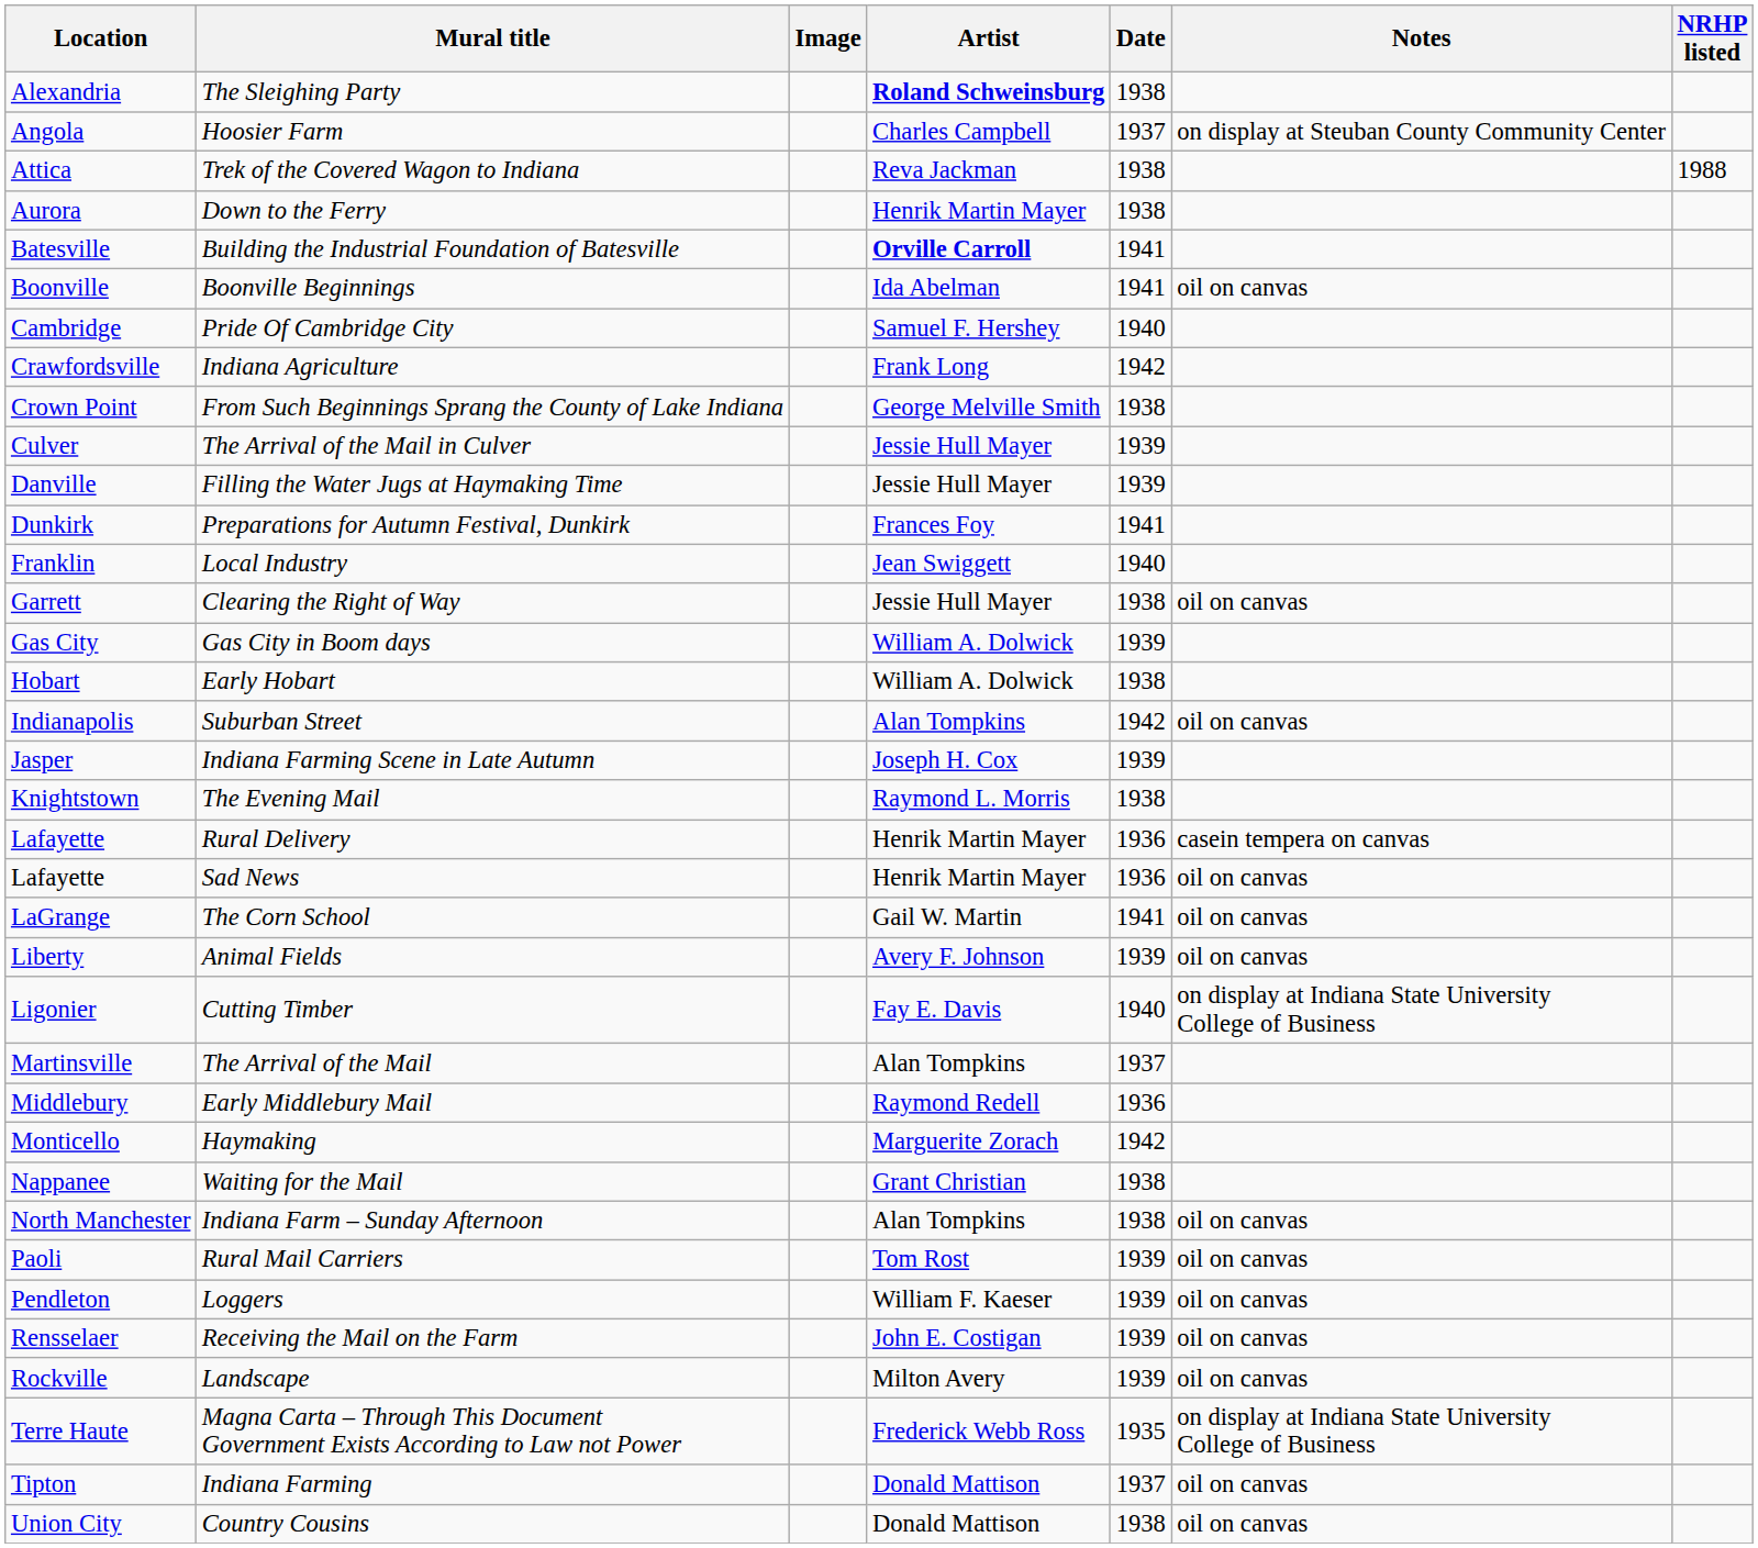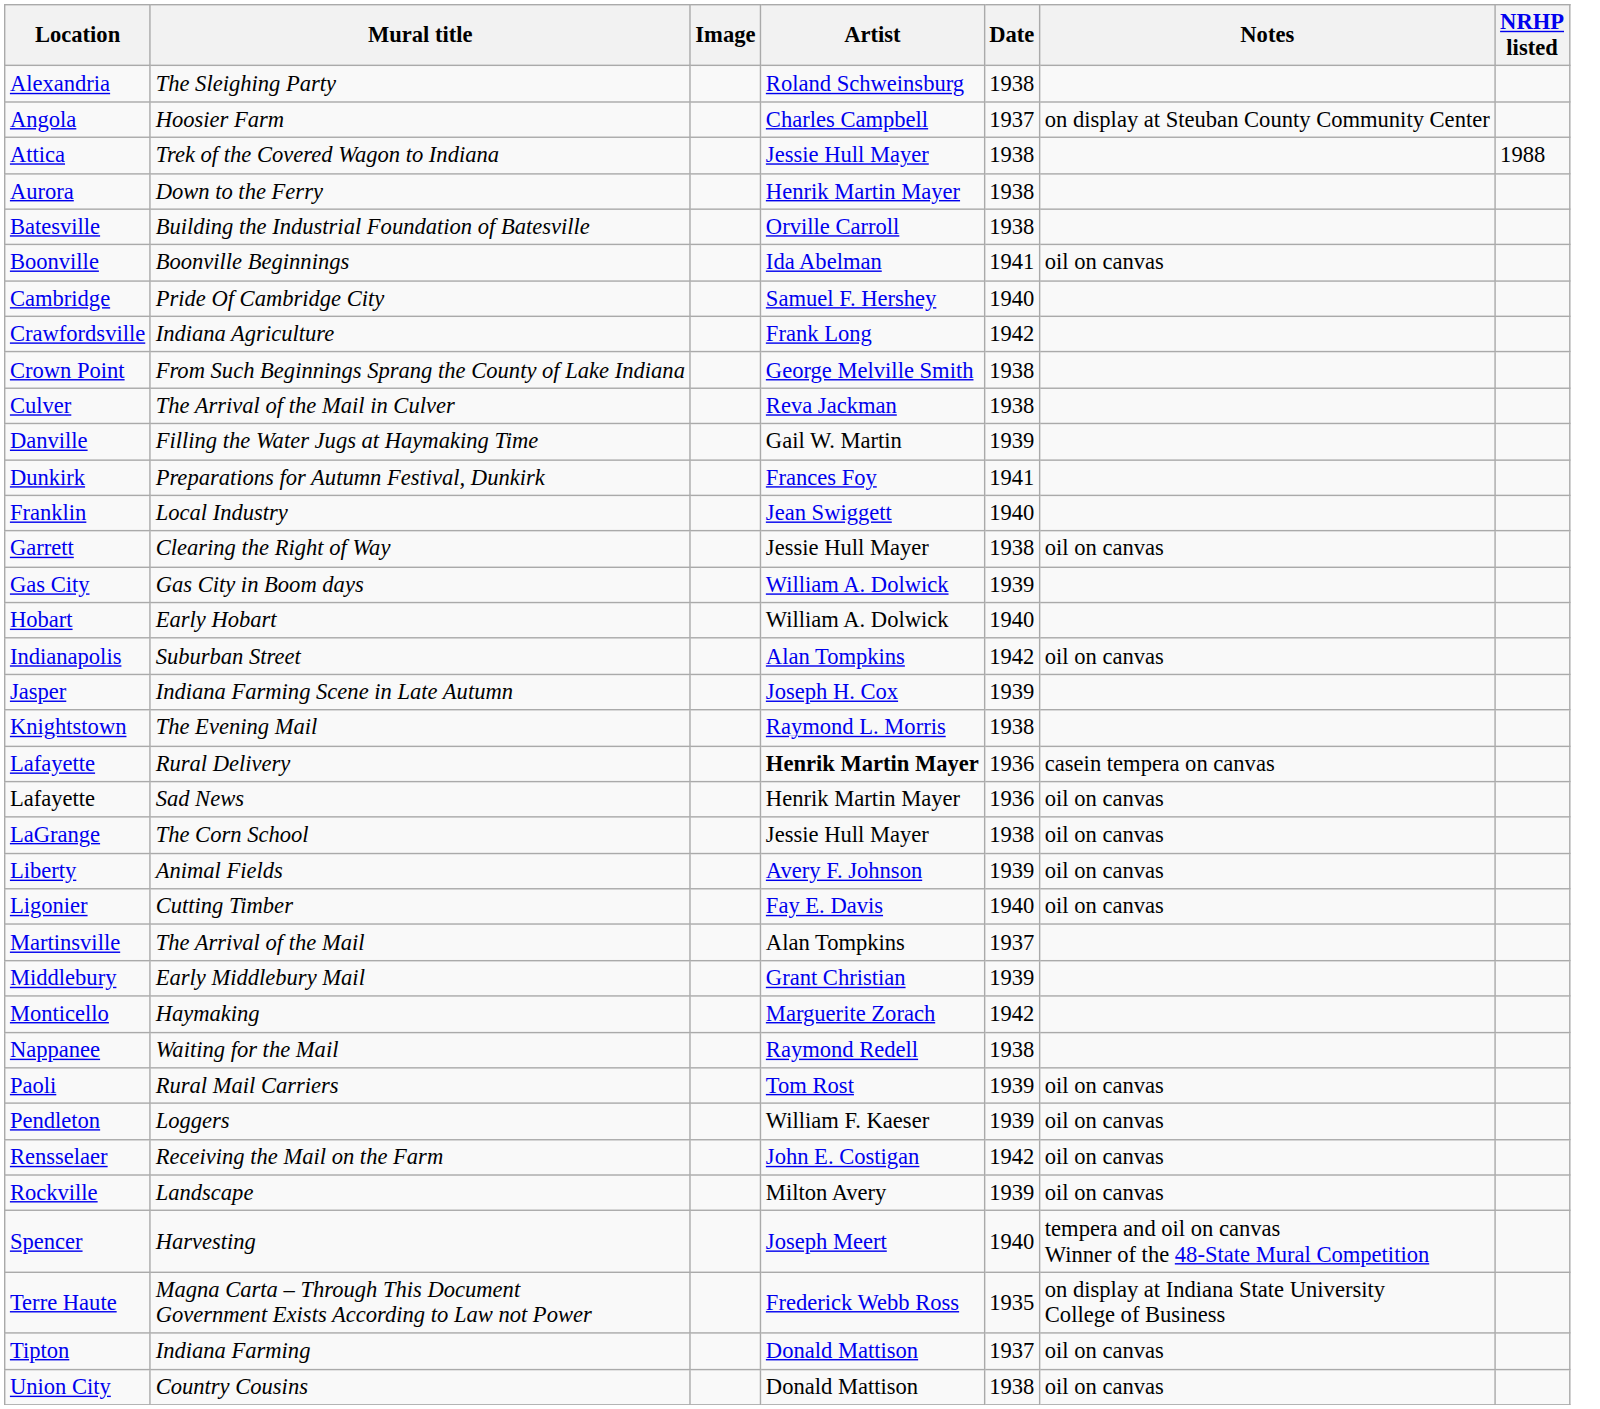The Sleighing Party | Artist: bold -> normal
Trek of the Covered Wagon to Indiana | Artist: Reva Jackman -> Jessie Hull Mayer
Building the Industrial Foundation of Batesville | Artist: bold -> normal
Building the Industrial Foundation of Batesville | Date: 1941 -> 1938
The Arrival of the Mail in Culver | Artist: Jessie Hull Mayer -> Reva Jackman
The Arrival of the Mail in Culver | Date: 1939 -> 1938
Filling the Water Jugs at Haymaking Time | Artist: Jessie Hull Mayer -> Gail W. Martin
Early Hobart | Date: 1938 -> 1940
Rural Delivery | Artist: normal -> bold
The Corn School | Artist: Gail W. Martin -> Jessie Hull Mayer
The Corn School | Date: 1941 -> 1938
Cutting Timber | Notes: on display at Indiana State University College of Business -> oil on canvas
Early Middlebury Mail | Artist: Raymond Redell -> Grant Christian
Early Middlebury Mail | Date: 1936 -> 1939
Waiting for the Mail | Artist: Grant Christian -> Raymond Redell
- row: North Manchester | Indiana Farm – Sunday Afternoon | Alan Tompkins | 1938 | oil on canvas
Receiving the Mail on the Farm | Date: 1939 -> 1942
+ row: Spencer | Harvesting | Joseph Meert | 1940 | tempera and oil on canvas Winner of the 48-State Mural Competition
